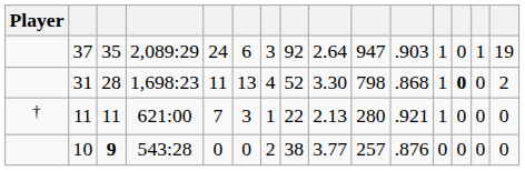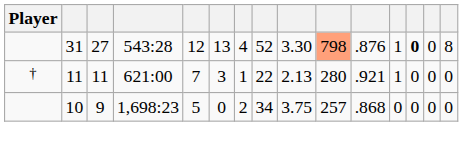- row: 37 | 35 | 2,089:29 | 24 | 6 | 3 | 92 | 2.64 | 947 | .903 | 1 | 0 | 1 | 19
31 | column 3: 28 -> 27
31 | column 4: 1,698:23 -> 543:28
31 | column 5: 11 -> 12
31 | column 10: no background -> lightsalmon background
31 | column 11: .868 -> .876
31 | column 15: 2 -> 8
10 | column 3: bold -> normal
10 | column 4: 543:28 -> 1,698:23
10 | column 5: 0 -> 5
10 | column 8: 38 -> 34
10 | column 9: 3.77 -> 3.75
10 | column 11: .876 -> .868
